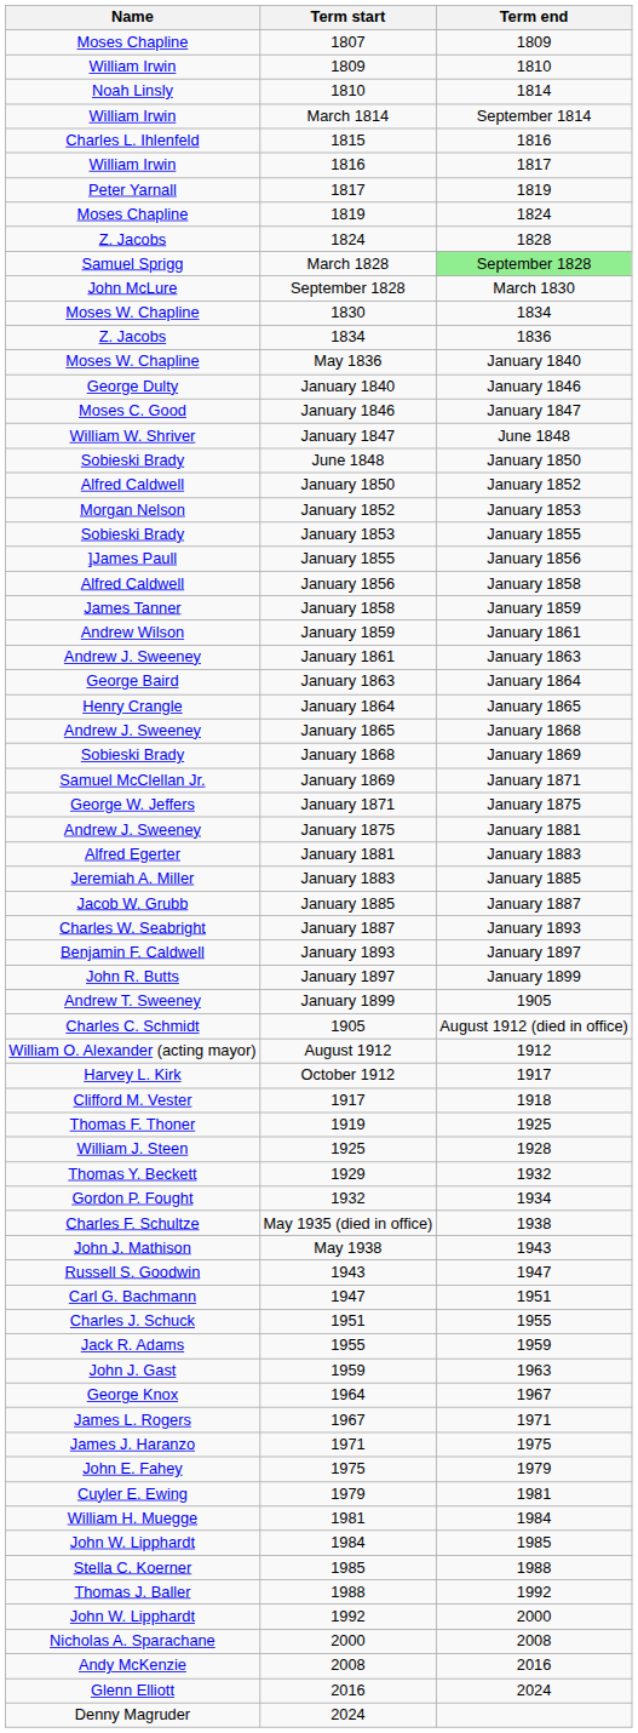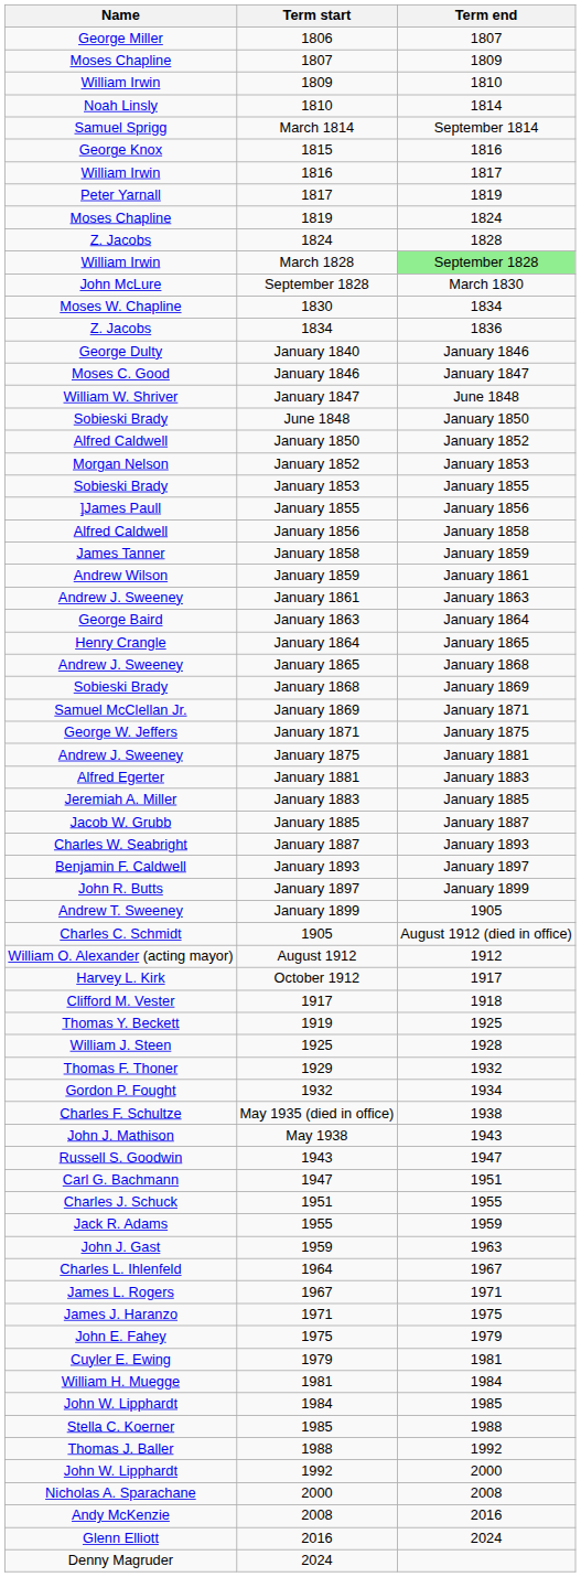+ row: George Miller | 1806 | 1807
March 1814 | Name: William Irwin -> Samuel Sprigg
1815 | Name: Charles L. Ihlenfeld -> George Knox
March 1828 | Name: Samuel Sprigg -> William Irwin
- row: Moses W. Chapline | May 1836 | January 1840
1919 | Name: Thomas F. Thoner -> Thomas Y. Beckett
1929 | Name: Thomas Y. Beckett -> Thomas F. Thoner
1964 | Name: George Knox -> Charles L. Ihlenfeld
